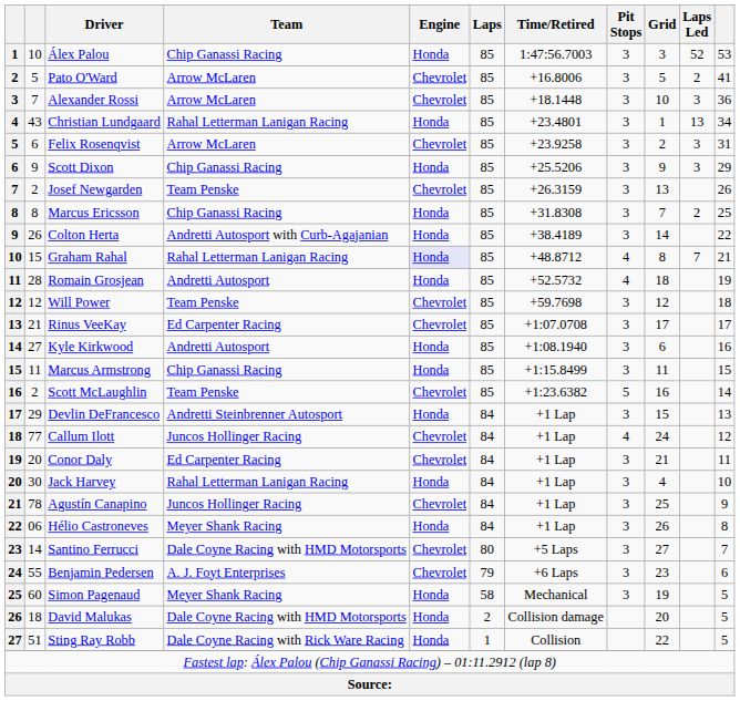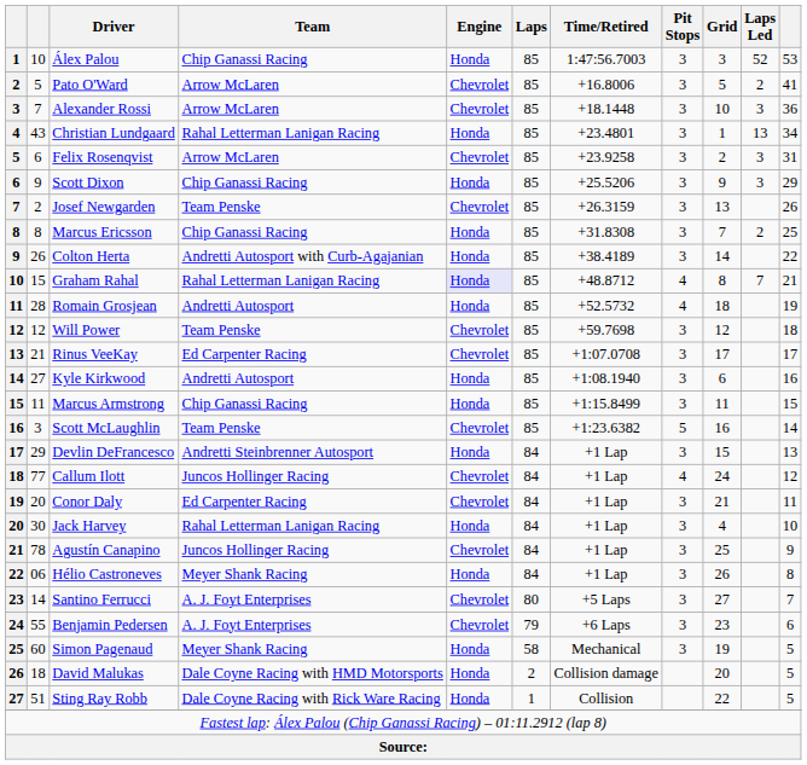Scott McLaughlin | column 2: 2 -> 3
Santino Ferrucci | Team: Dale Coyne Racing with HMD Motorsports -> A. J. Foyt Enterprises
